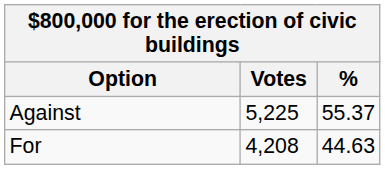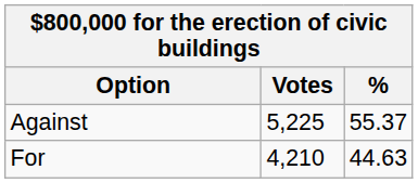For | Votes: 4,208 -> 4,210
